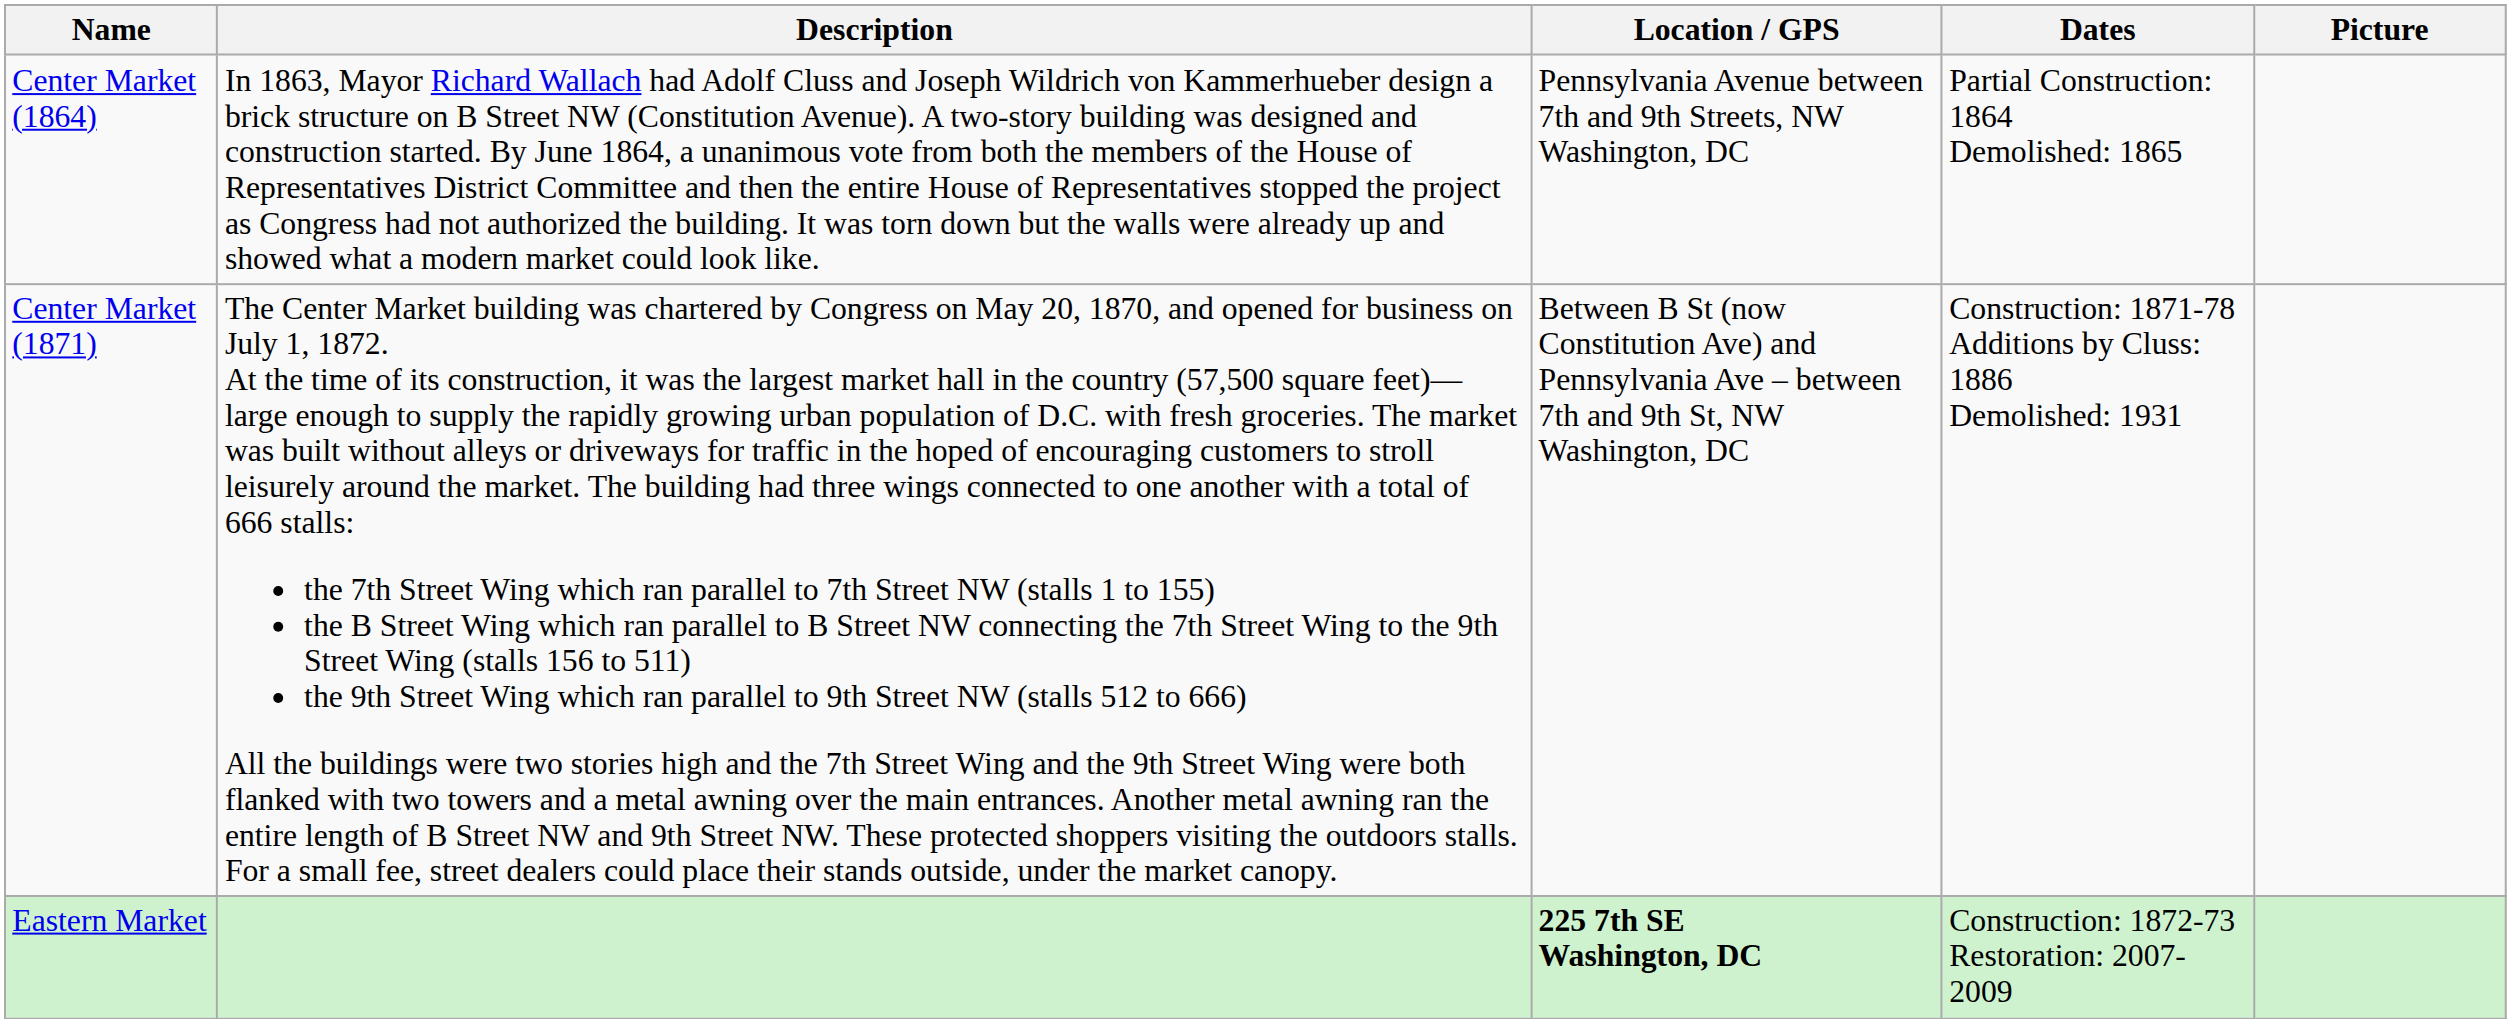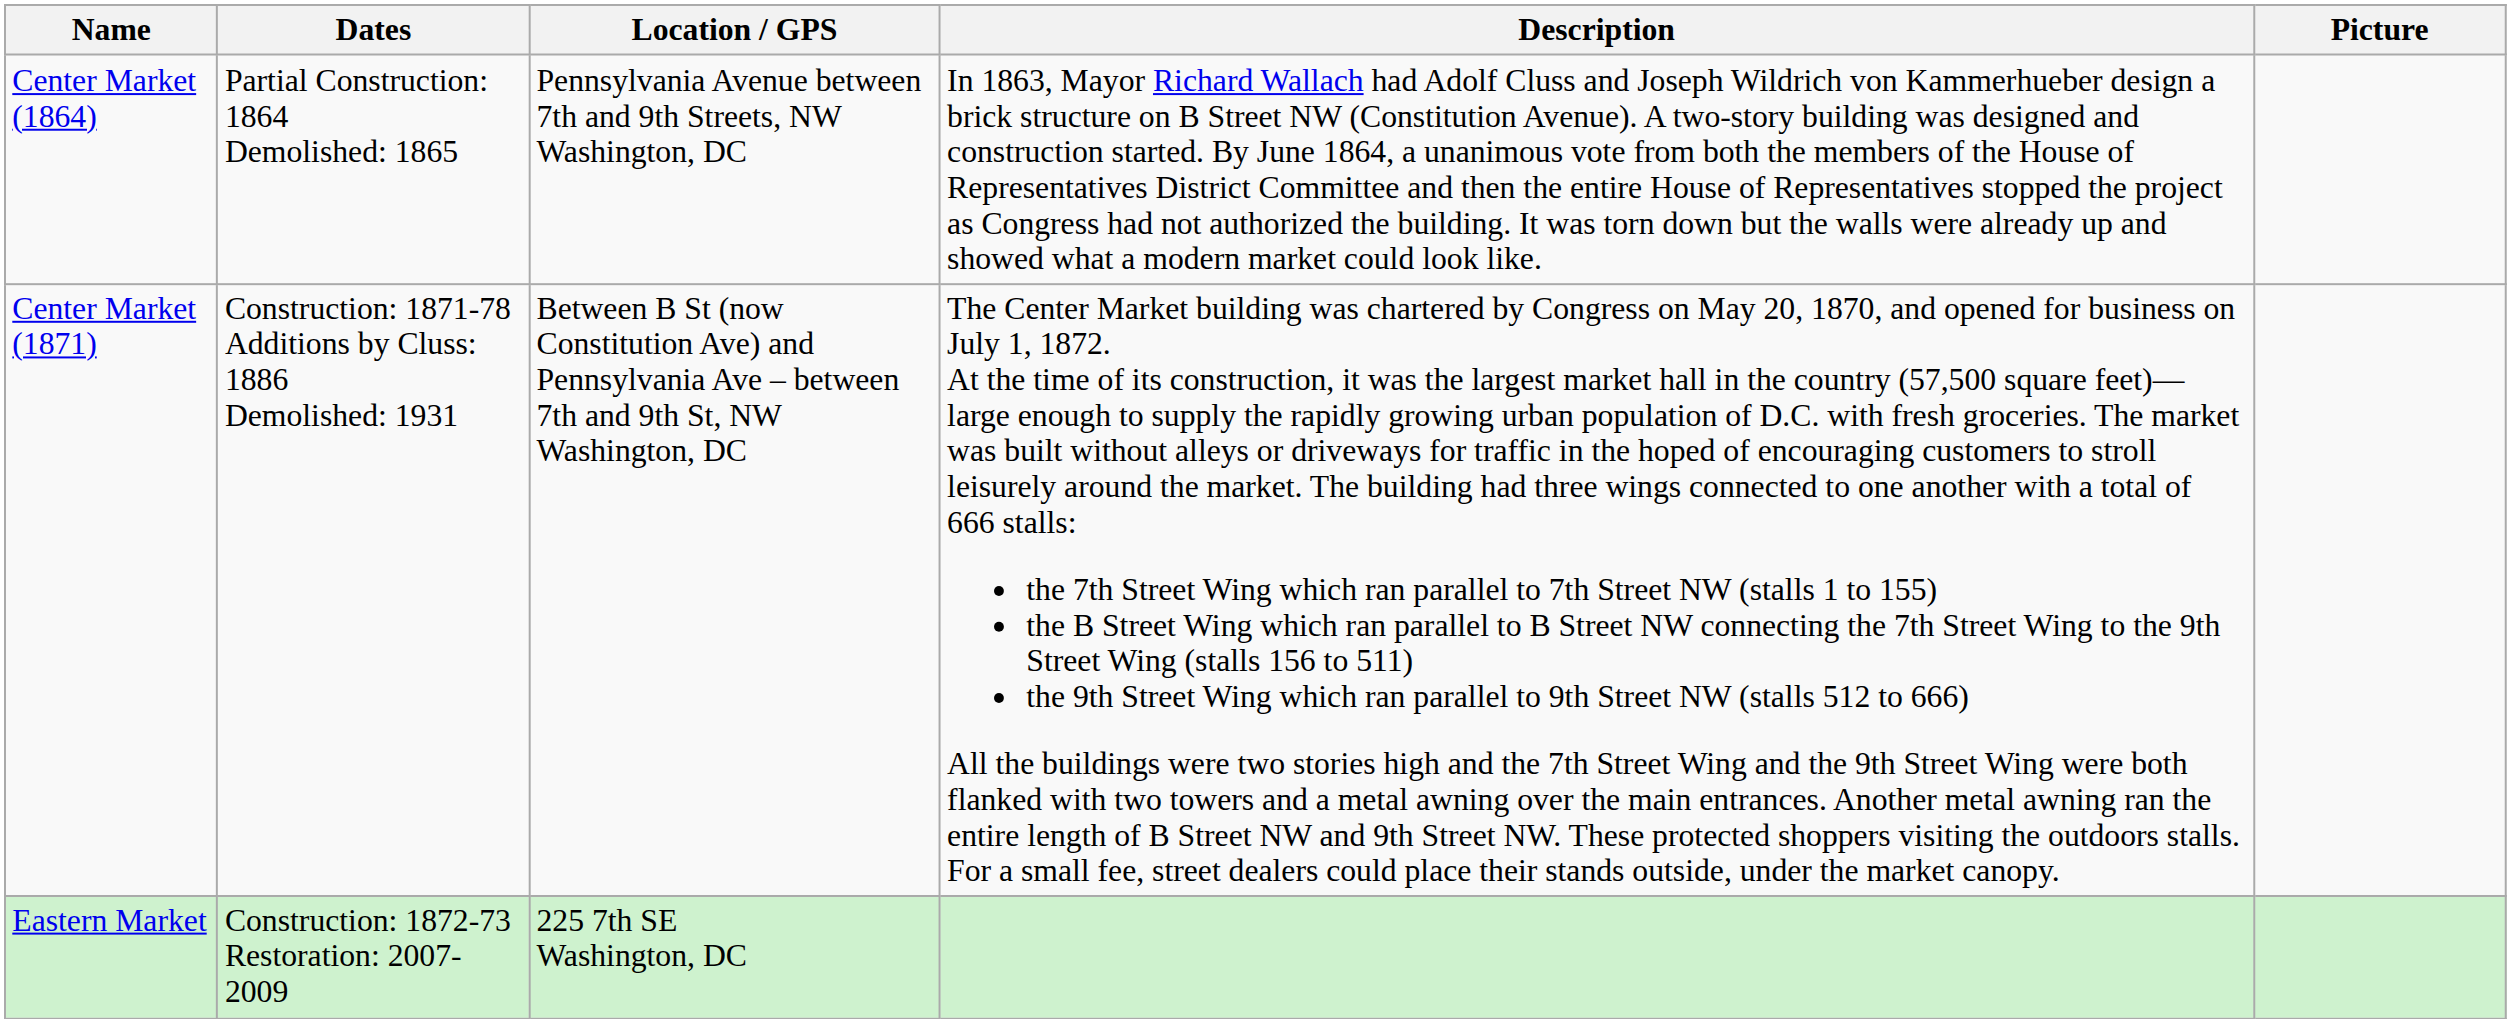columns swapped: Dates <-> Description
Eastern Market | Location / GPS: bold -> normal
